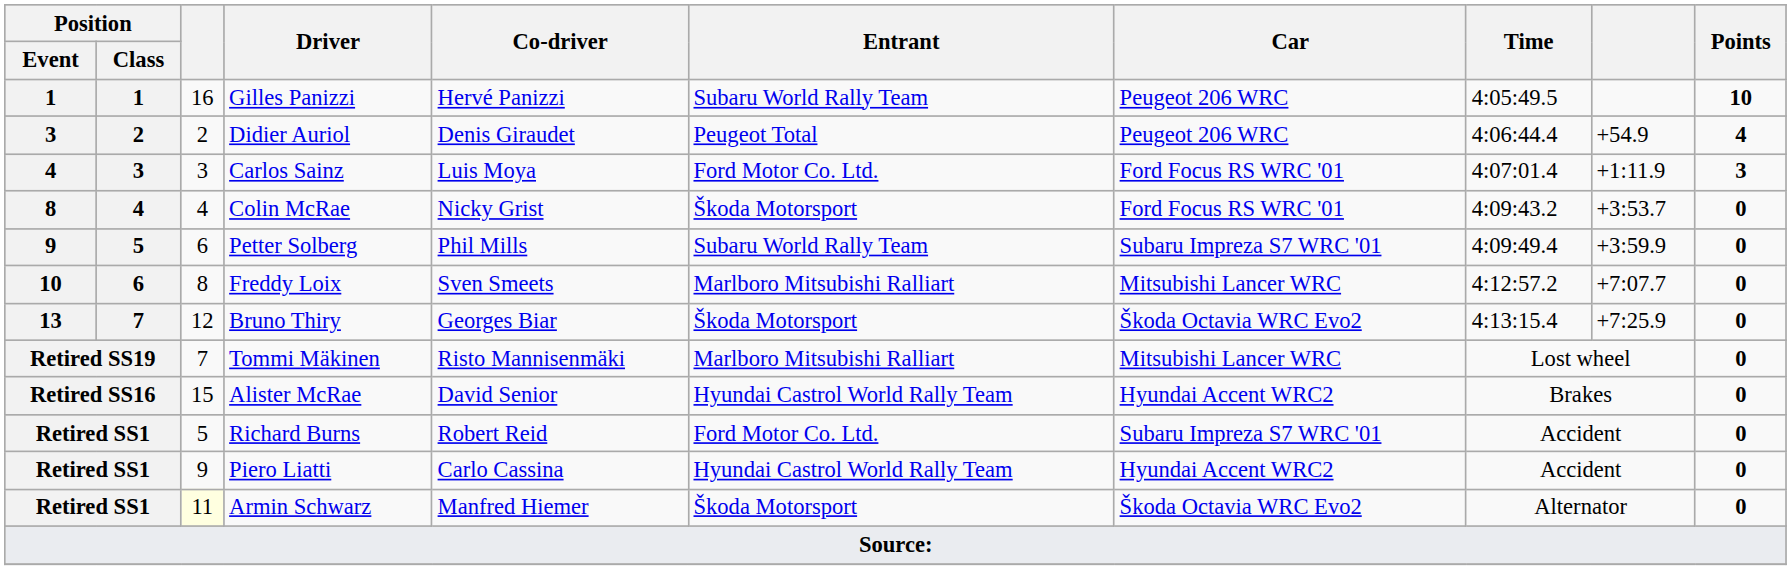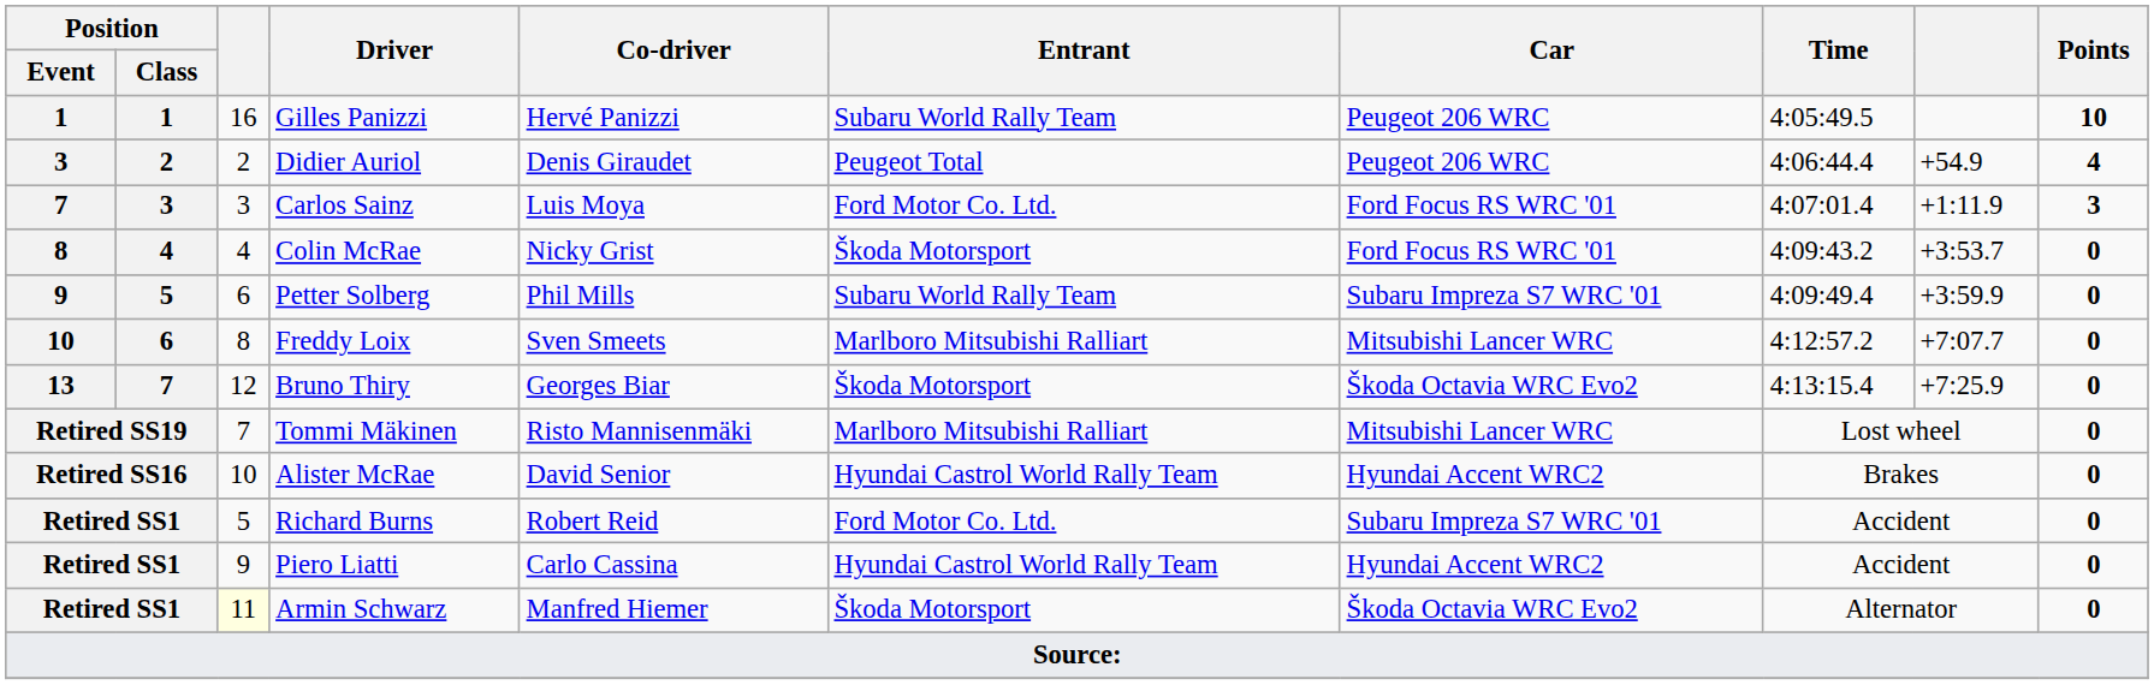Carlos Sainz | Position / Event: 4 -> 7
Alister McRae | column 3: 15 -> 10
